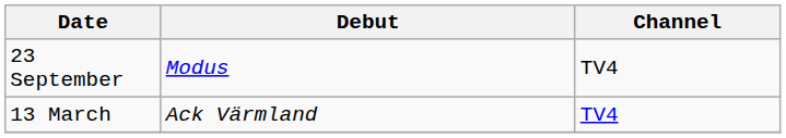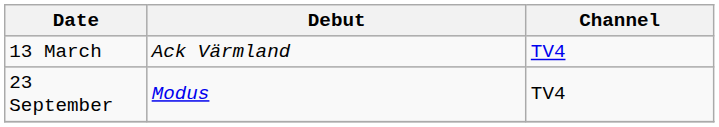rows swapped: 13 March <-> 23 September
